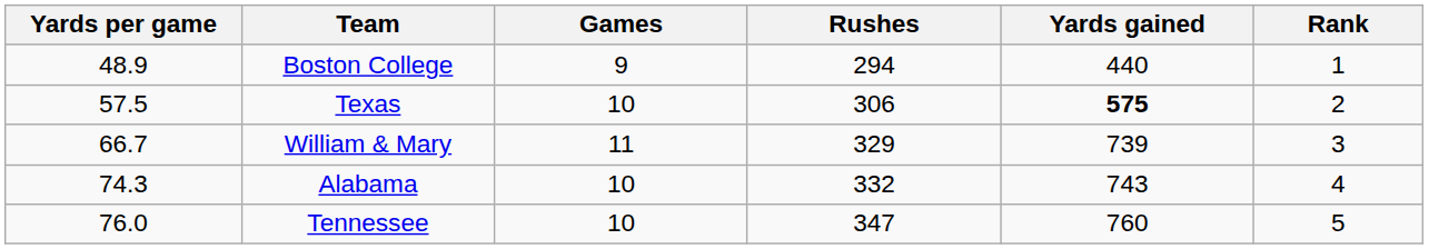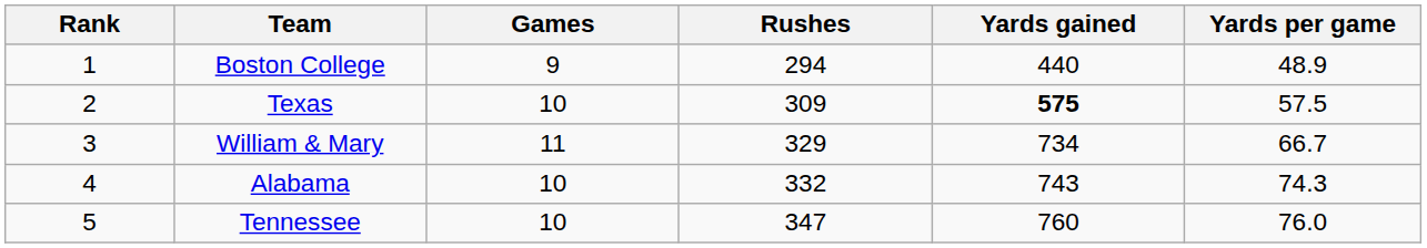columns swapped: Rank <-> Yards per game
Texas | Rushes: 306 -> 309
William & Mary | Yards gained: 739 -> 734
